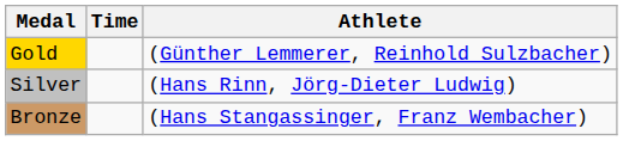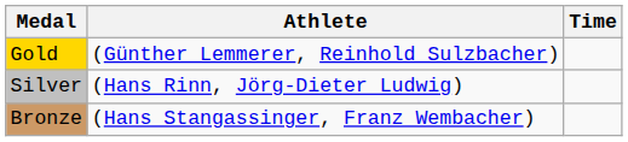columns swapped: Athlete <-> Time
